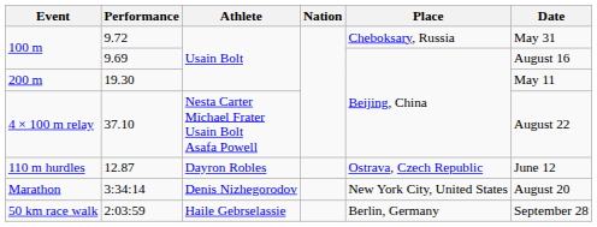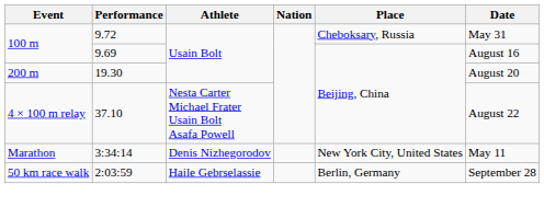19.30 | Date: May 11 -> August 20
- row: 110 m hurdles | 12.87 | Dayron Robles | Ostrava, Czech Republic | June 12
3:34:14 | Date: August 20 -> May 11
